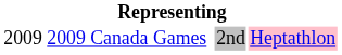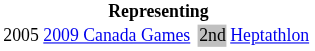2009 Canada Games | column 1: 2009 -> 2005
2009 Canada Games | column 5: pink background -> no background
